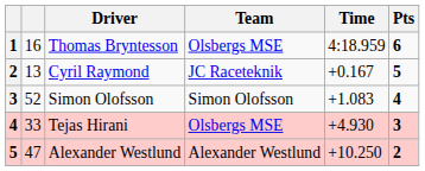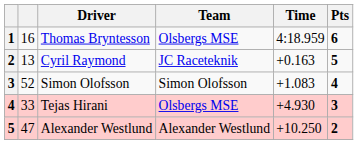Cyril Raymond | Time: +0.167 -> +0.163
